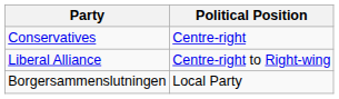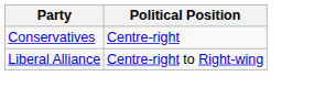- row: Borgersammenslutningen | Local Party
